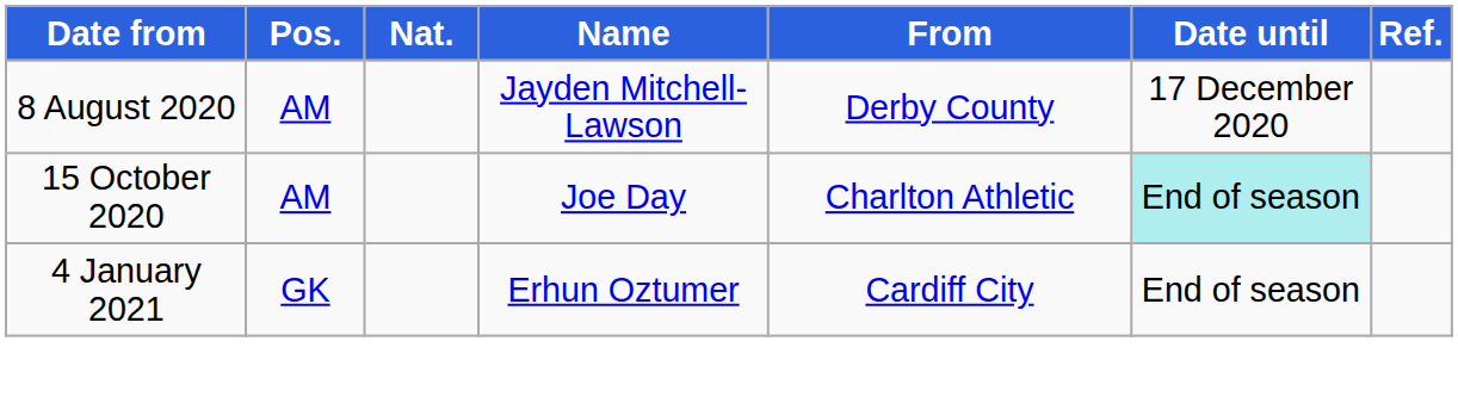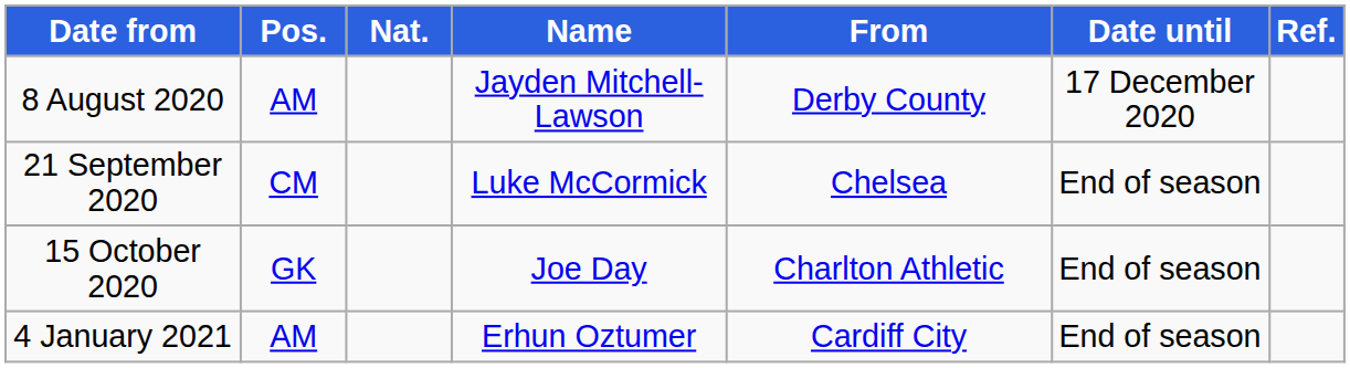+ row: 21 September 2020 | CM | Luke McCormick | Chelsea | End of season
15 October 2020 | Pos.: AM -> GK
15 October 2020 | Date until: paleturquoise background -> no background
4 January 2021 | Pos.: GK -> AM
